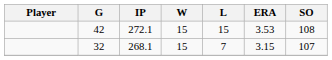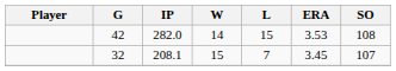42 | IP: 272.1 -> 282.0
42 | W: 15 -> 14
32 | IP: 268.1 -> 208.1
32 | ERA: 3.15 -> 3.45
